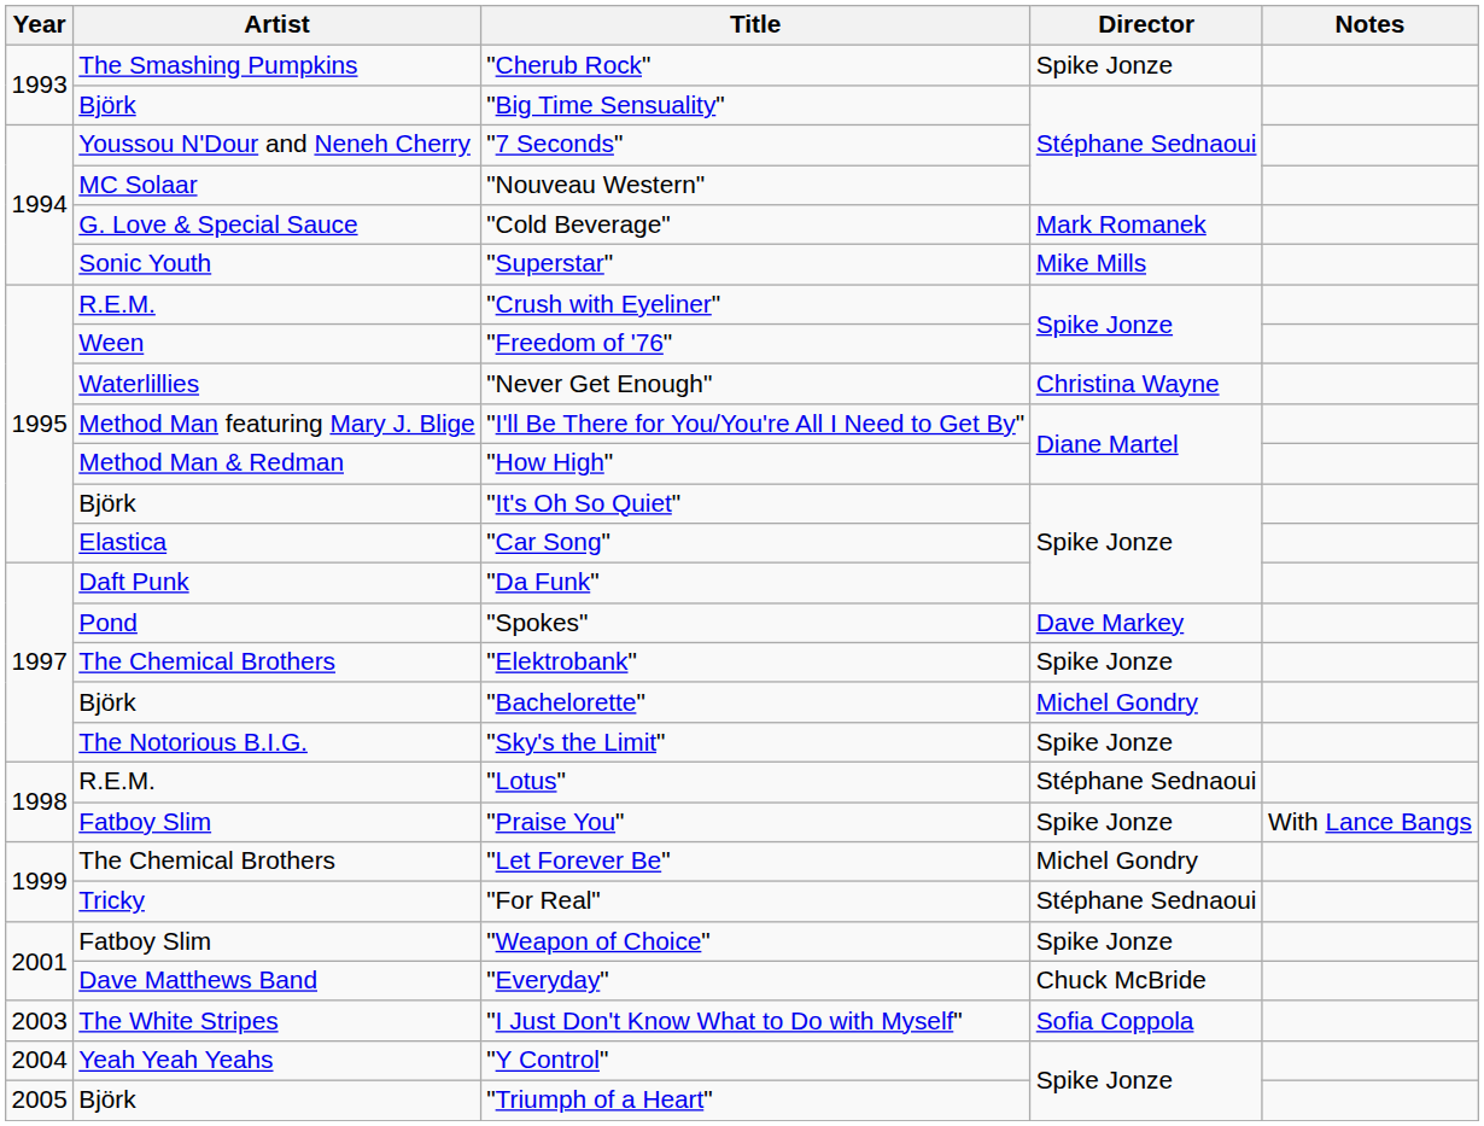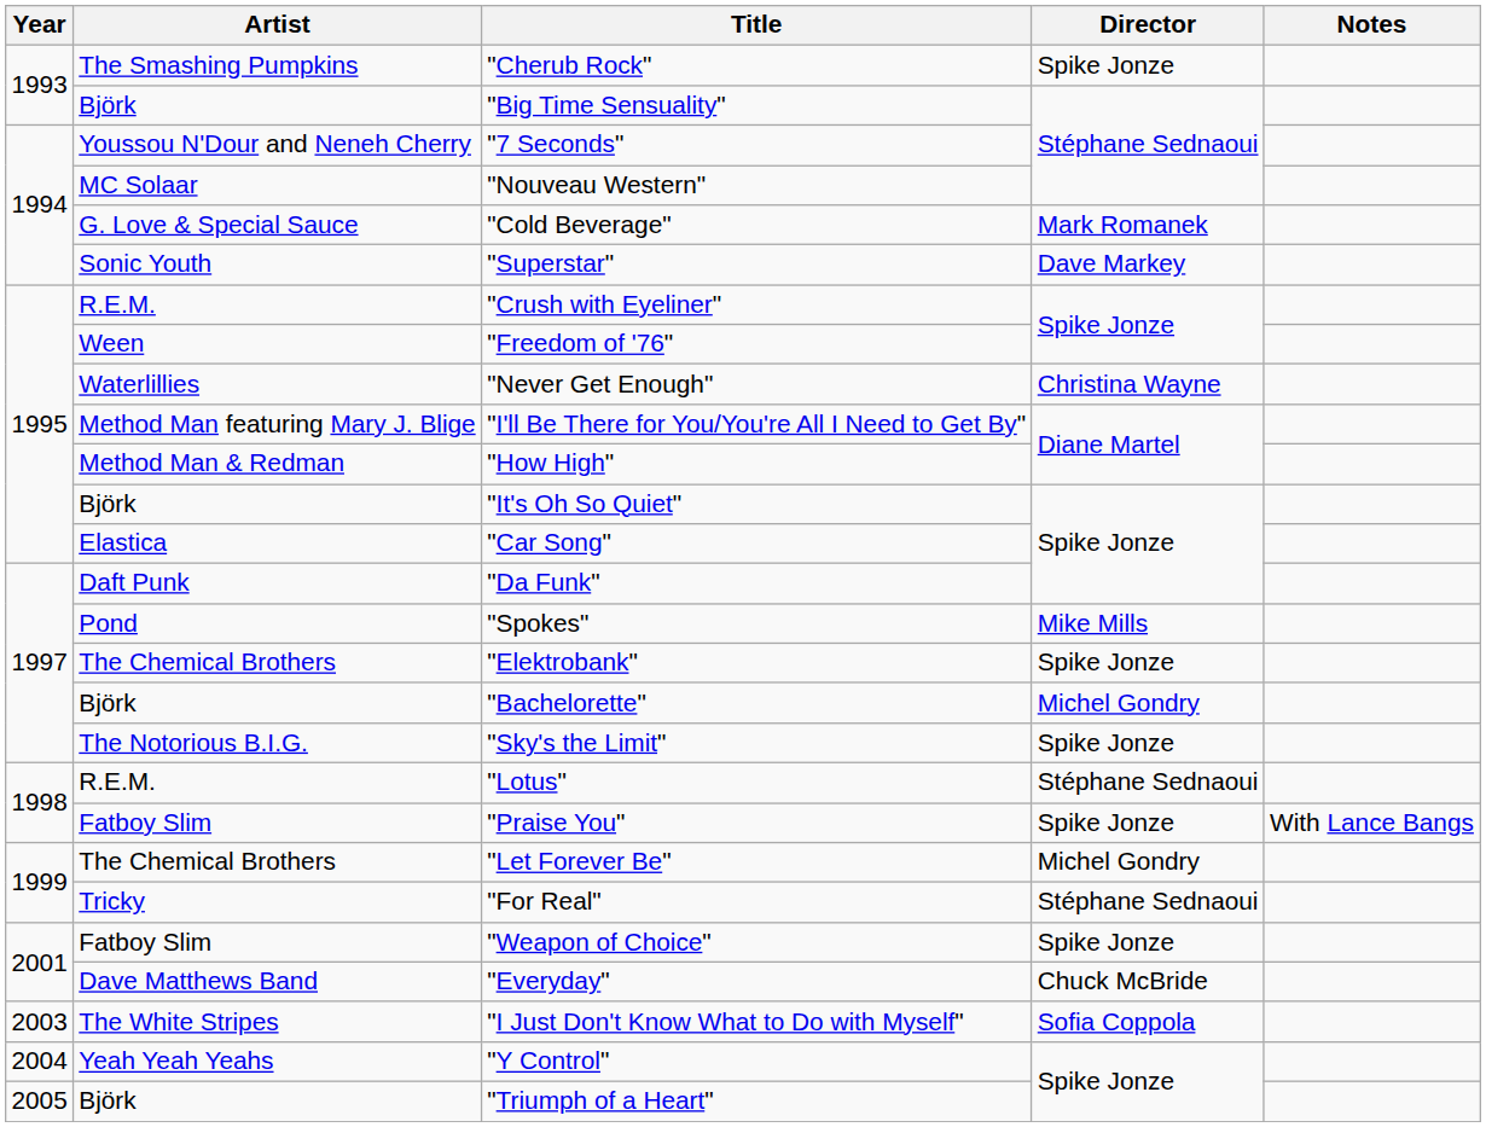"Superstar" | Director: Mike Mills -> Dave Markey
"Spokes" | Director: Dave Markey -> Mike Mills
